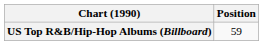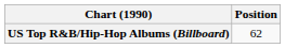US Top R&B/Hip-Hop Albums (Billboard) | Position: 59 -> 62
